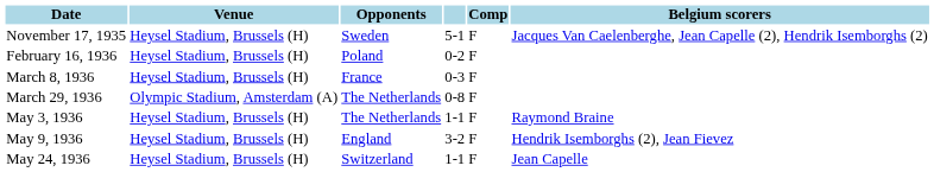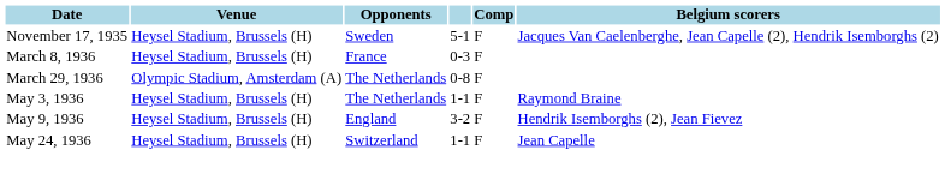- row: February 16, 1936 | Heysel Stadium, Brussels (H) | Poland | 0-2 | F
